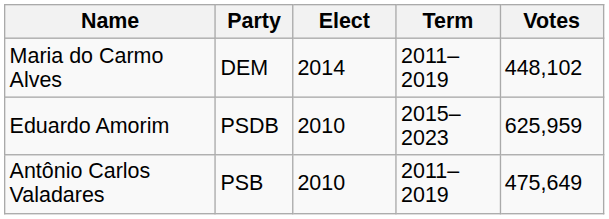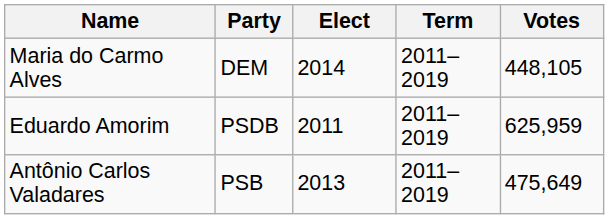Maria do Carmo Alves | Votes: 448,102 -> 448,105
Eduardo Amorim | Elect: 2010 -> 2011
Eduardo Amorim | Term: 2015–2023 -> 2011–2019
Antônio Carlos Valadares | Elect: 2010 -> 2013
